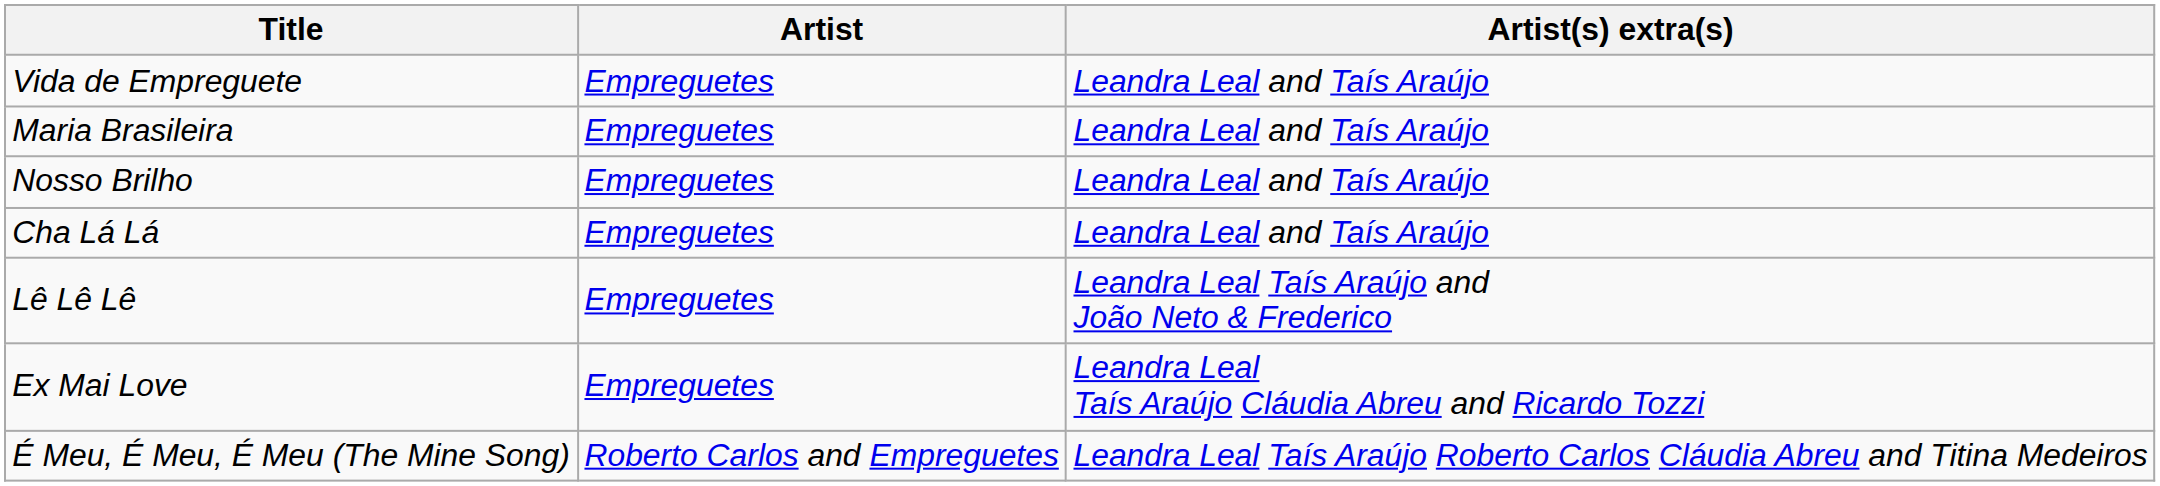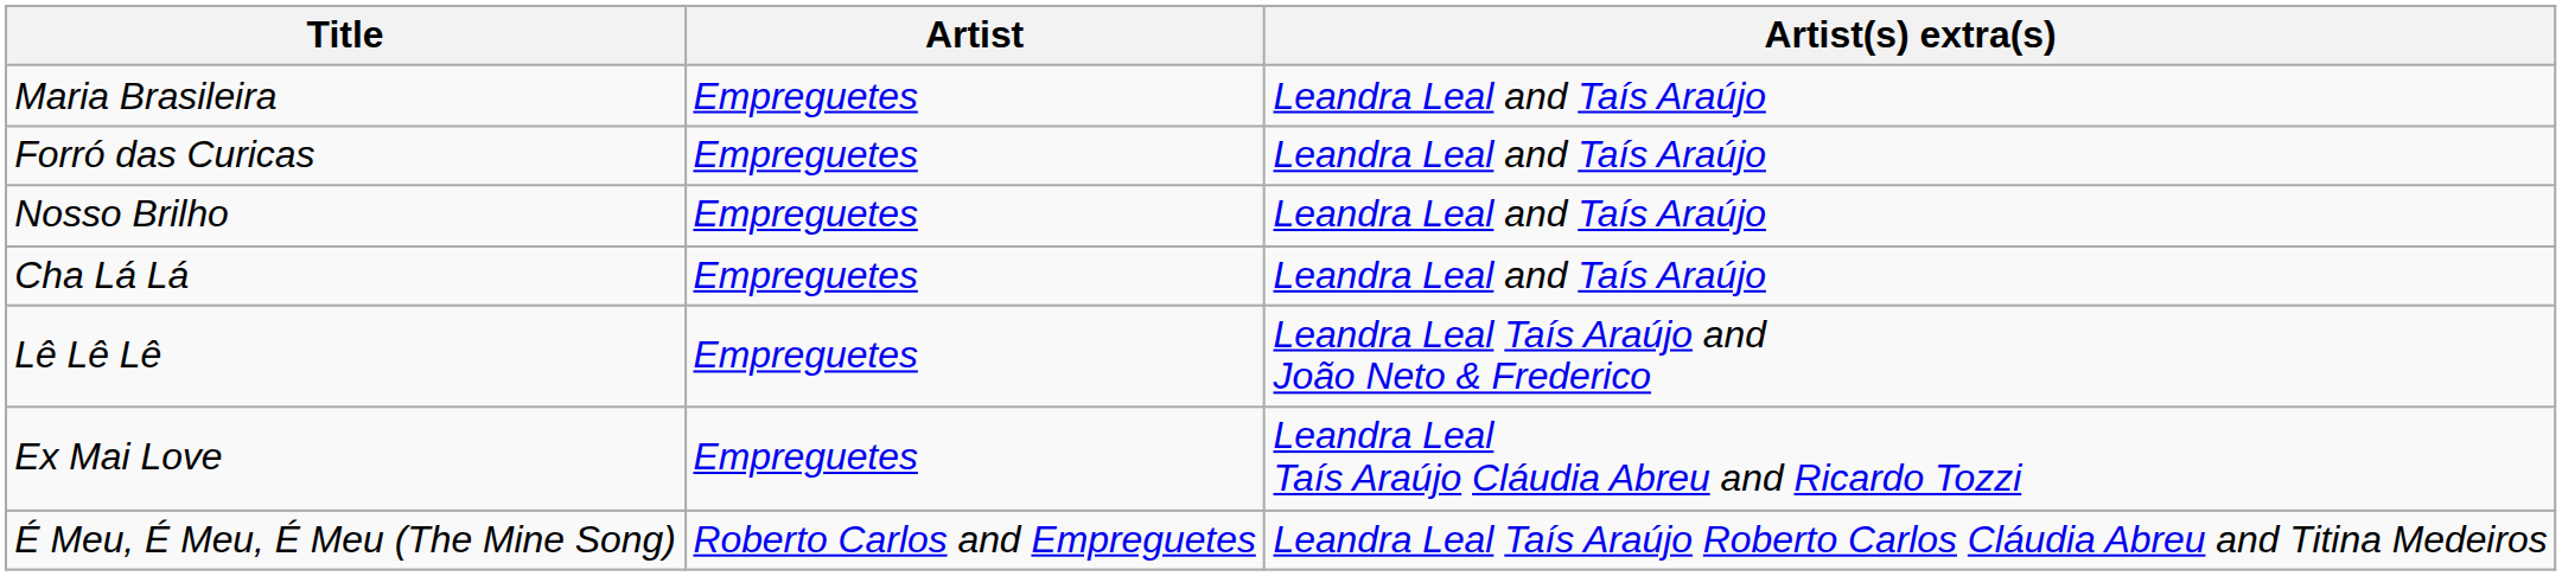- row: Vida de Empreguete | Empreguetes | Leandra Leal and Taís Araújo
+ row: Forró das Curicas | Empreguetes | Leandra Leal and Taís Araújo
